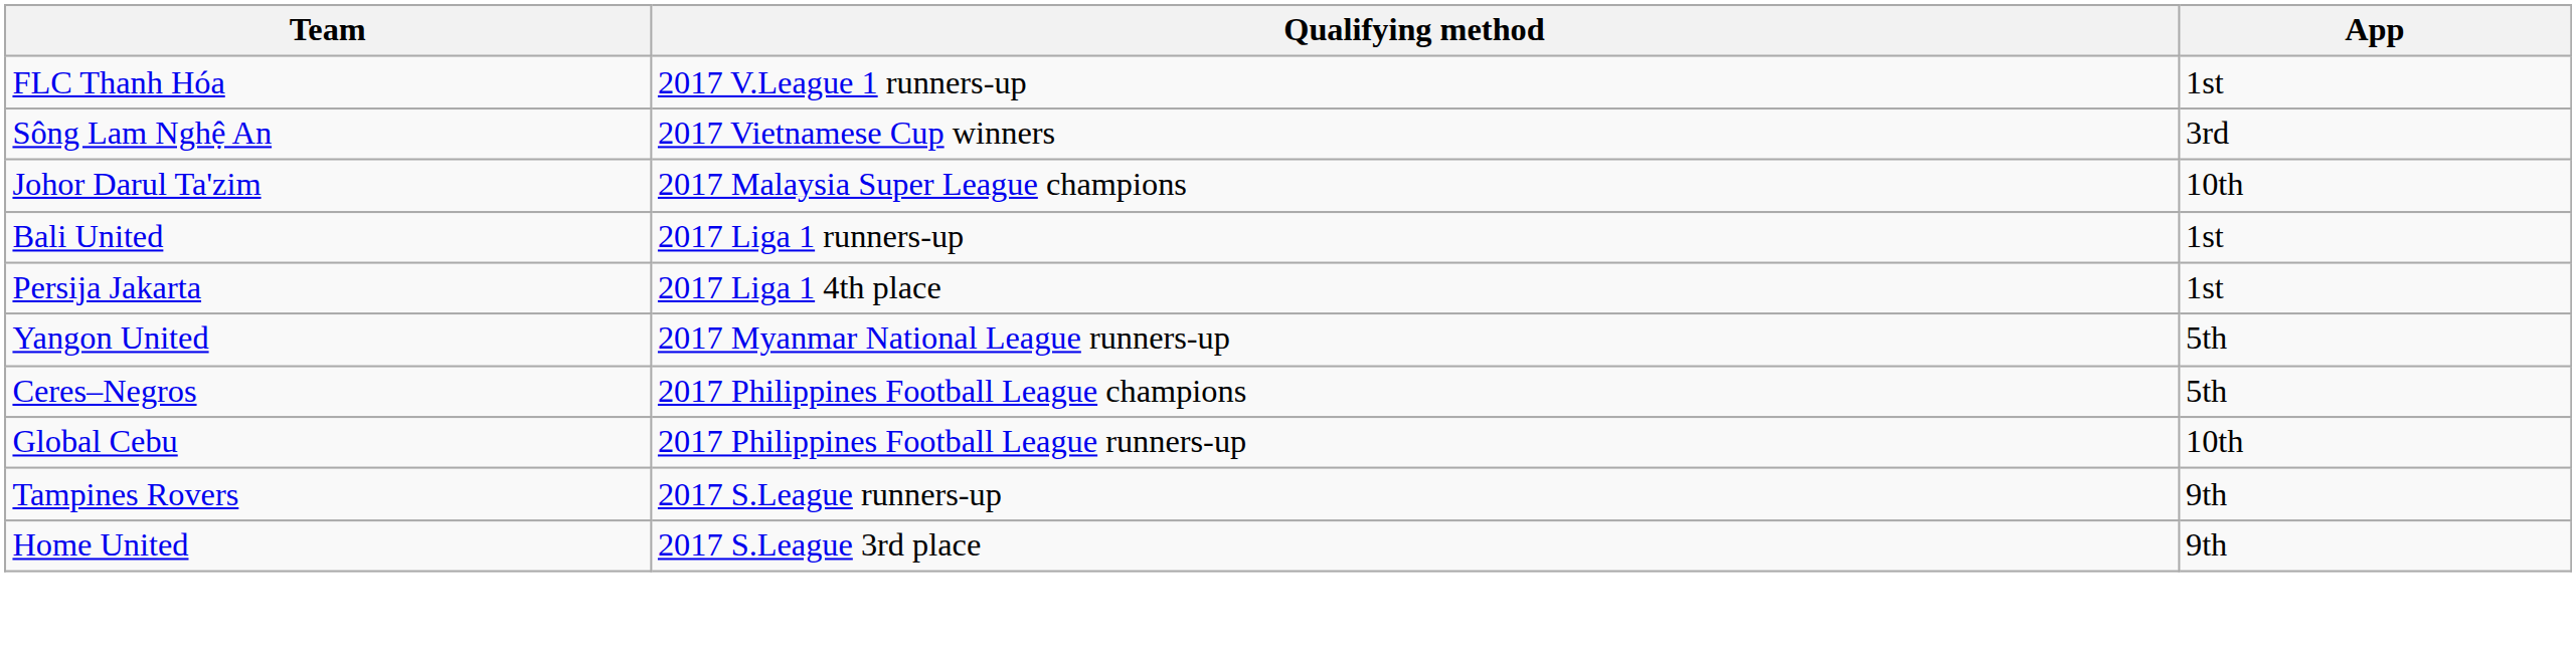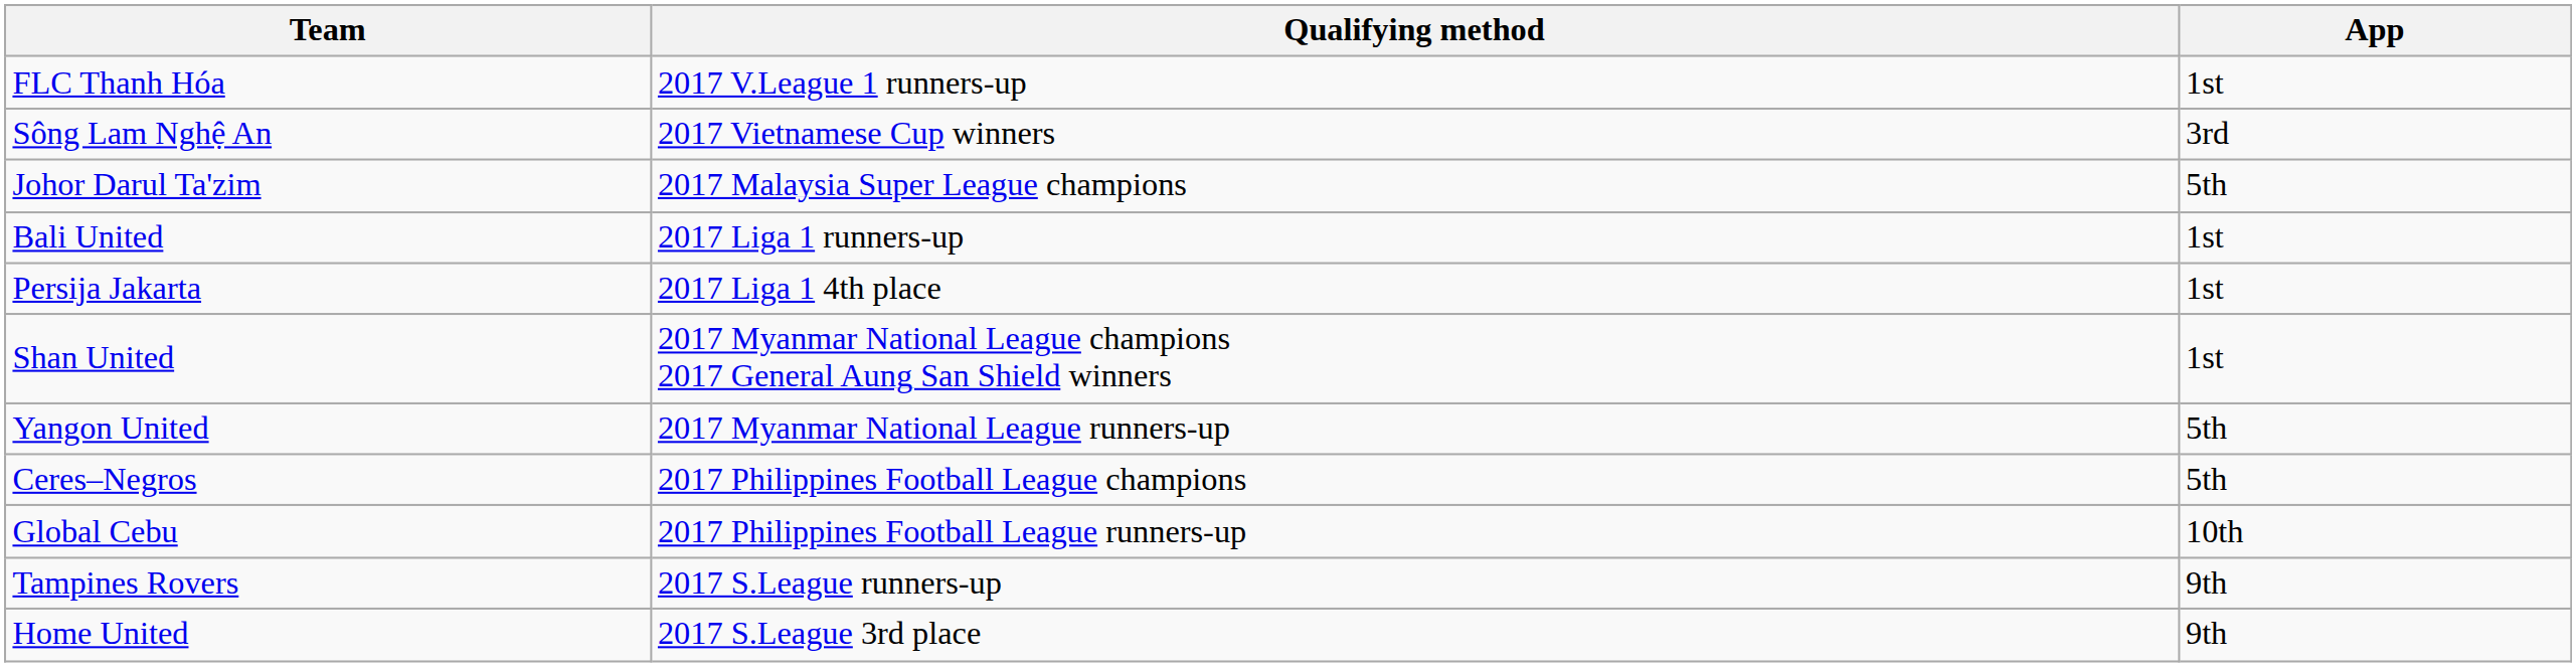Johor Darul Ta'zim | App: 10th -> 5th
+ row: Shan United | 2017 Myanmar National League champions 2017 General Aung San Shield winners | 1st
